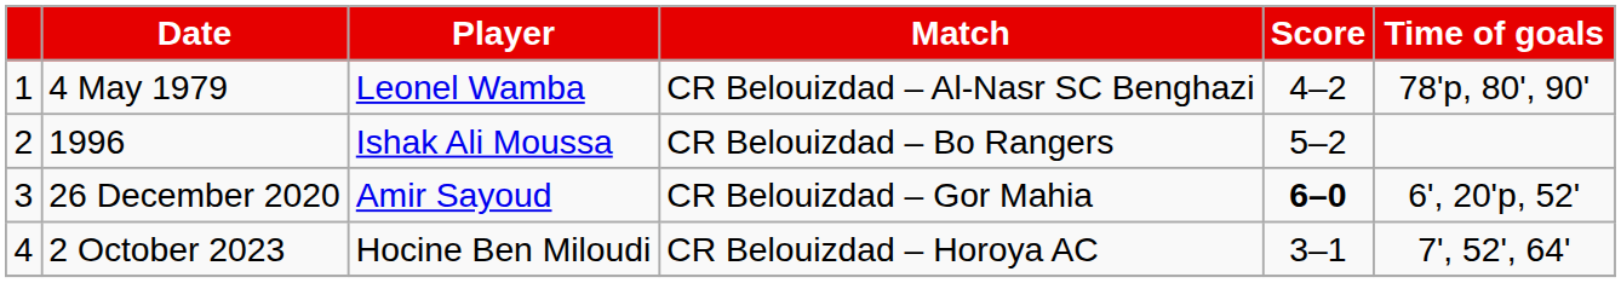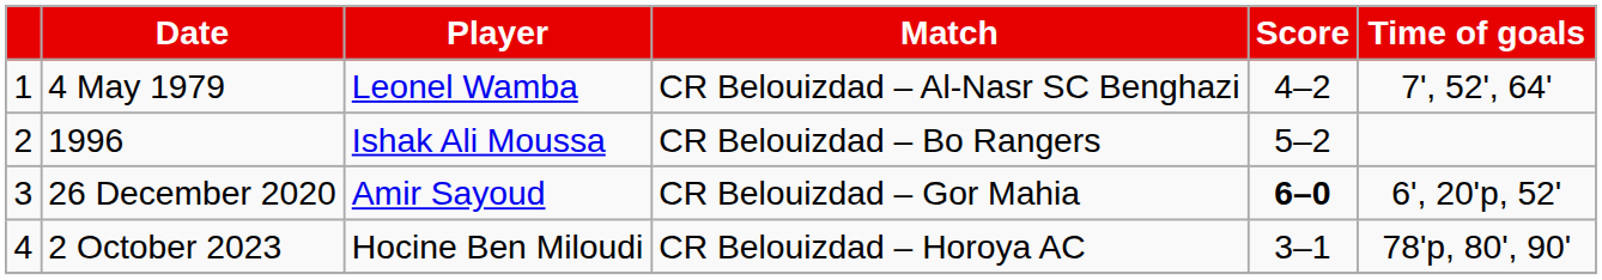4 May 1979 | Time of goals: 78'p, 80', 90' -> 7', 52', 64'
2 October 2023 | Time of goals: 7', 52', 64' -> 78'p, 80', 90'
